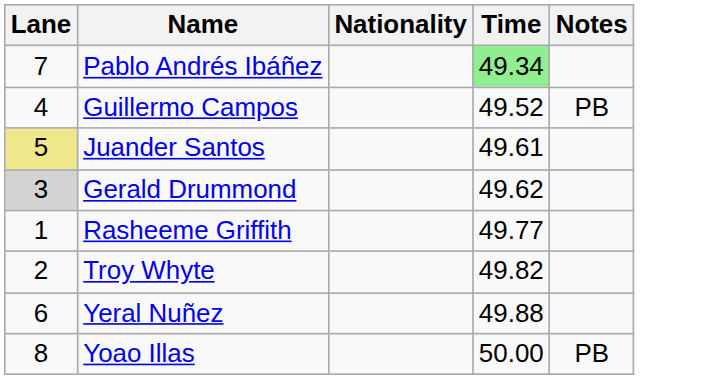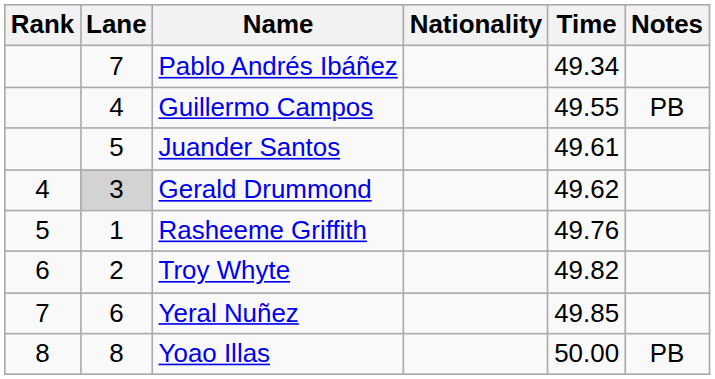+ column: Rank | 4 | 5 | 6 | 7 | 8
Pablo Andrés Ibáñez | Time: lightgreen background -> no background
Guillermo Campos | Time: 49.52 -> 49.55
Juander Santos | Lane: khaki background -> no background
Rasheeme Griffith | Time: 49.77 -> 49.76
Yeral Nuñez | Time: 49.88 -> 49.85
